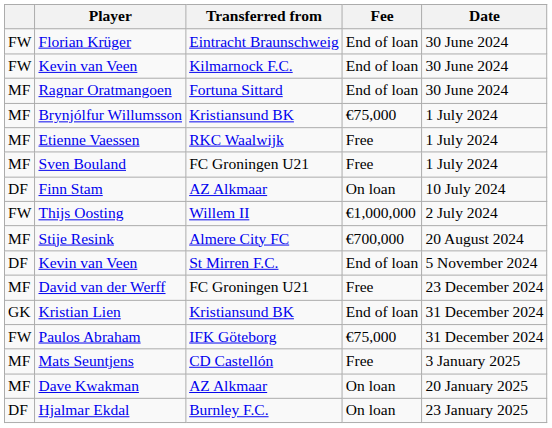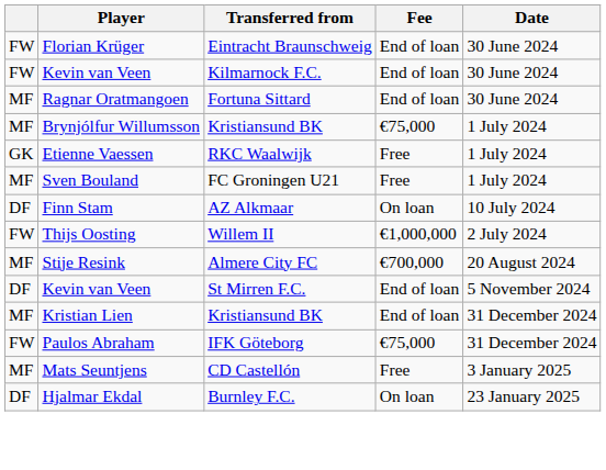Etienne Vaessen | column 1: MF -> GK
- row: MF | David van der Werff | FC Groningen U21 | Free | 23 December 2024
Kristian Lien | column 1: GK -> MF
- row: MF | Dave Kwakman | AZ Alkmaar | On loan | 20 January 2025
